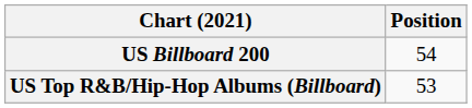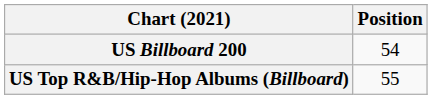US Top R&B/Hip-Hop Albums (Billboard) | Position: 53 -> 55
